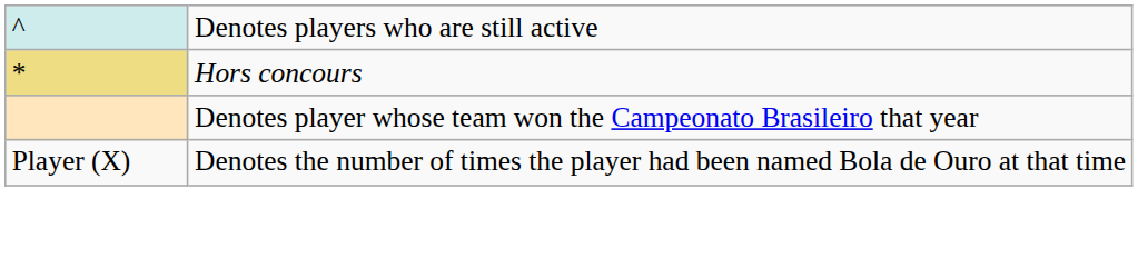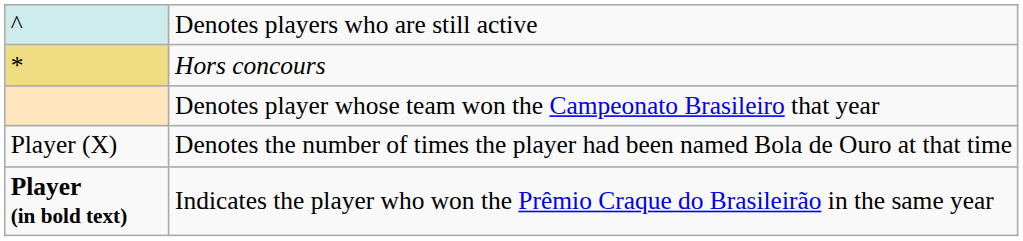+ row: Player (in bold text) | Indicates the player who won the Prêmio Craque do Brasileirão in the same year
